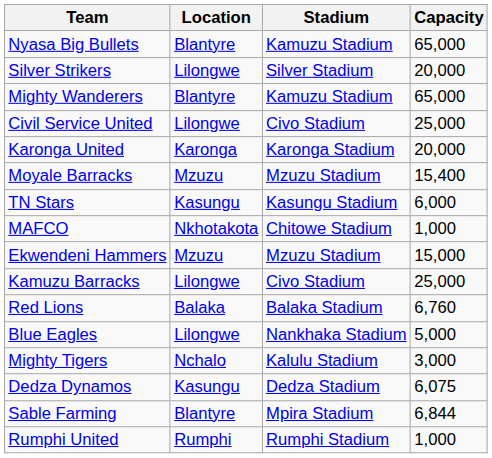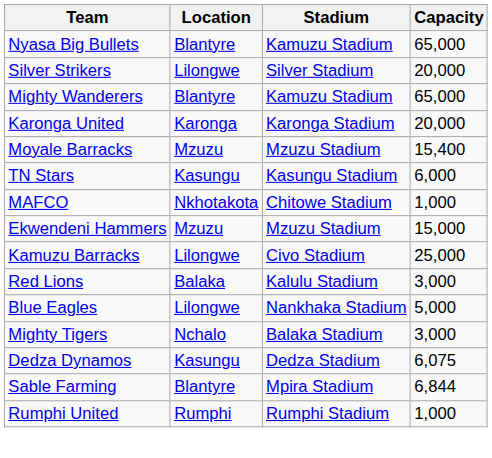- row: Civil Service United | Lilongwe | Civo Stadium | 25,000
Red Lions | Stadium: Balaka Stadium -> Kalulu Stadium
Red Lions | Capacity: 6,760 -> 3,000
Mighty Tigers | Stadium: Kalulu Stadium -> Balaka Stadium
